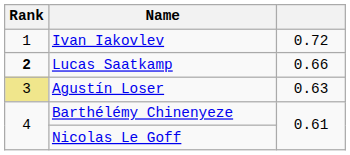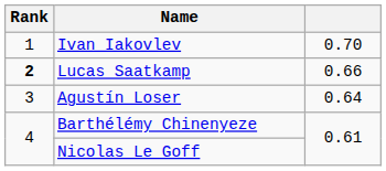Ivan Iakovlev | column 3: 0.72 -> 0.70
Agustín Loser | Rank: khaki background -> no background
Agustín Loser | column 3: 0.63 -> 0.64
